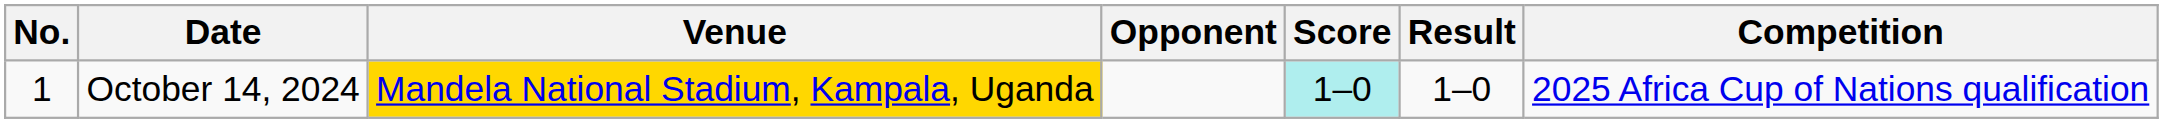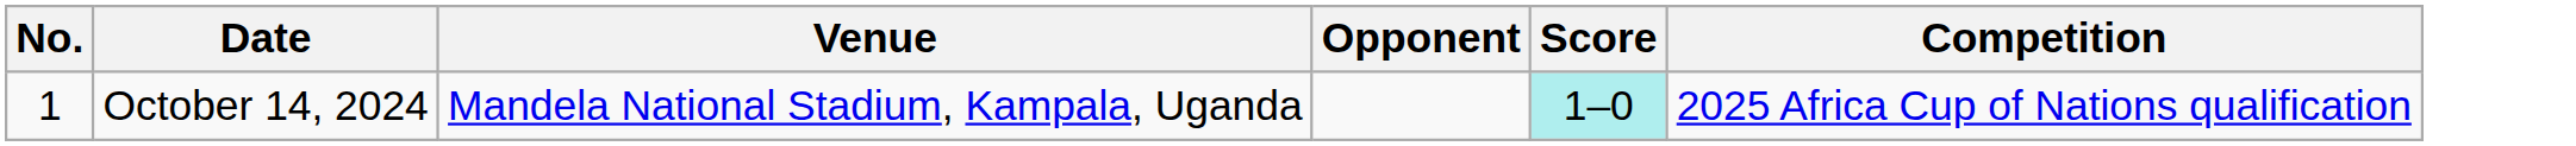- column: Result | 1–0
October 14, 2024 | Venue: gold background -> no background
